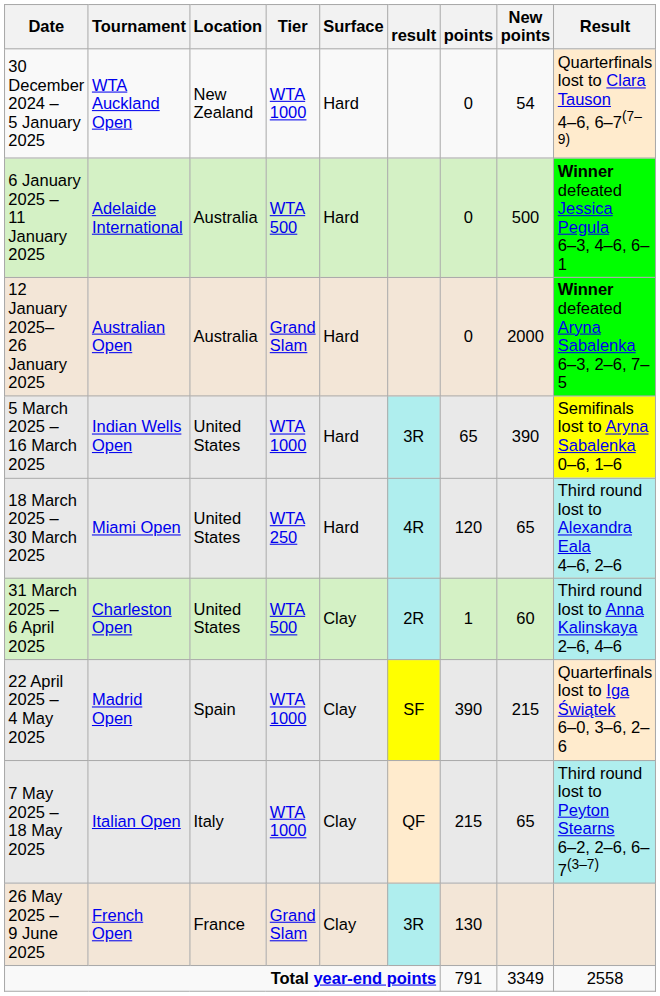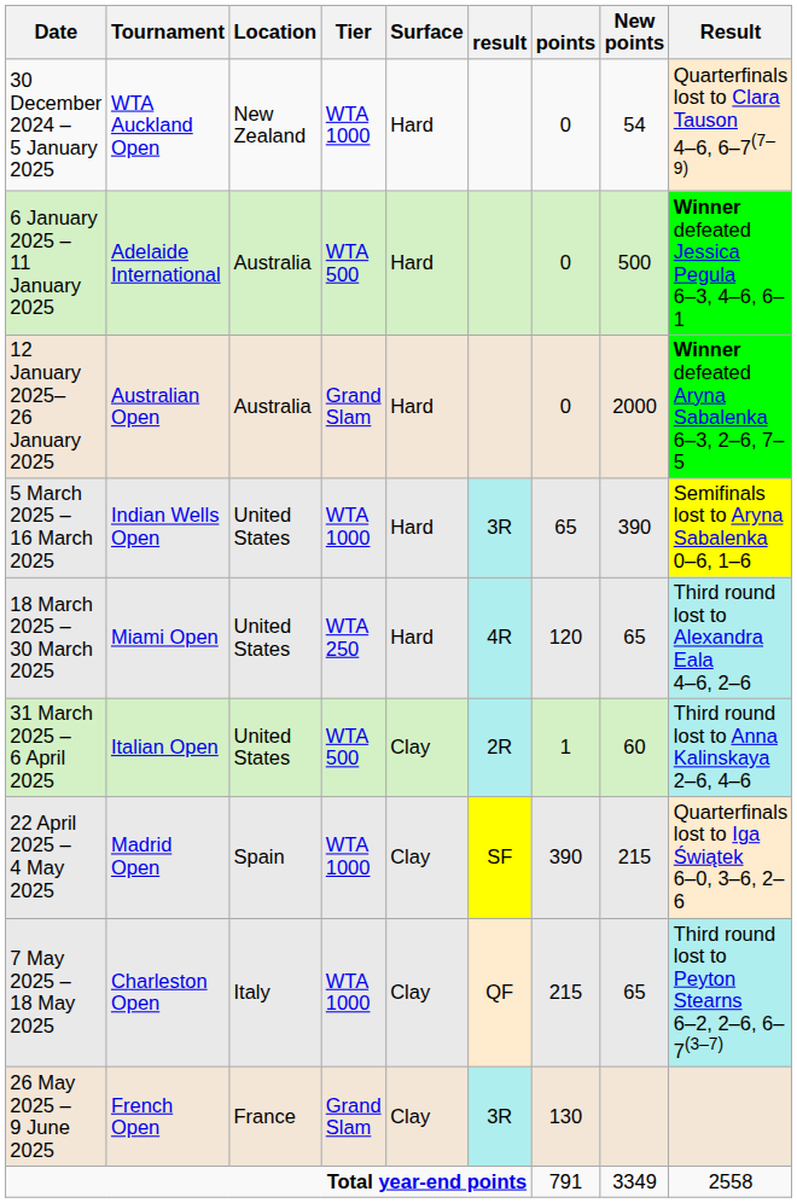31 March 2025 – 6 April 2025 | Tournament: Charleston Open -> Italian Open
7 May 2025 – 18 May 2025 | Tournament: Italian Open -> Charleston Open
